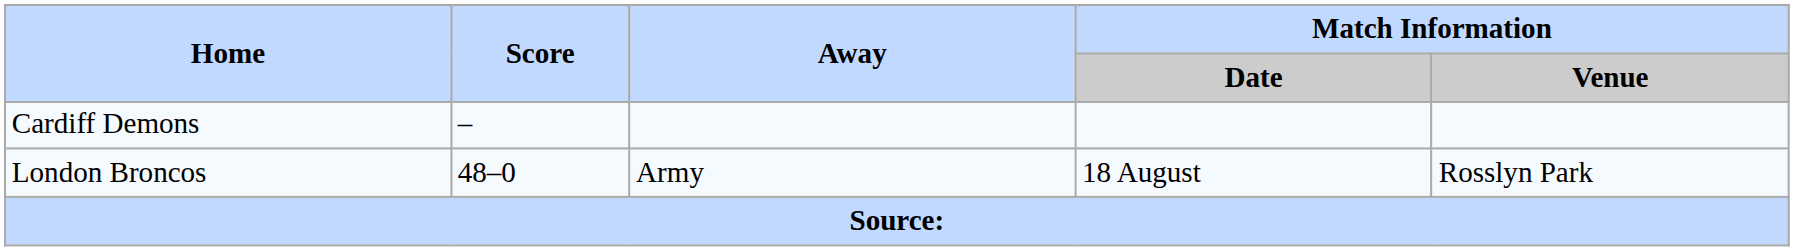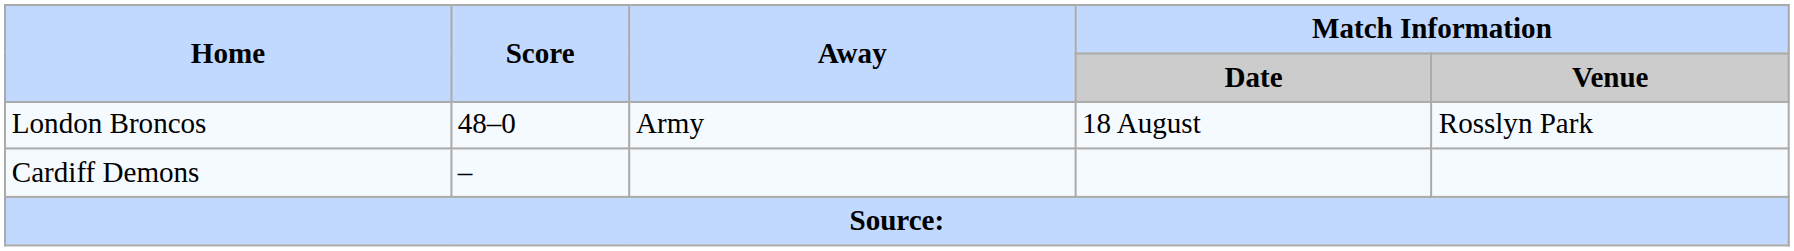rows swapped: London Broncos <-> Cardiff Demons
